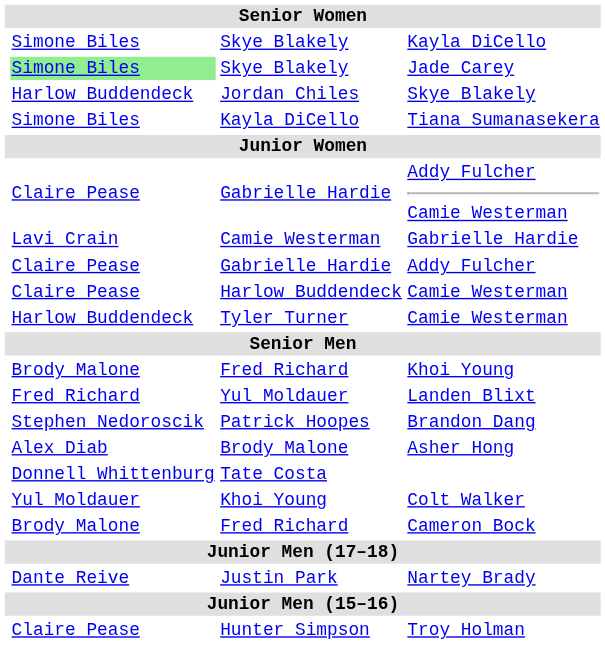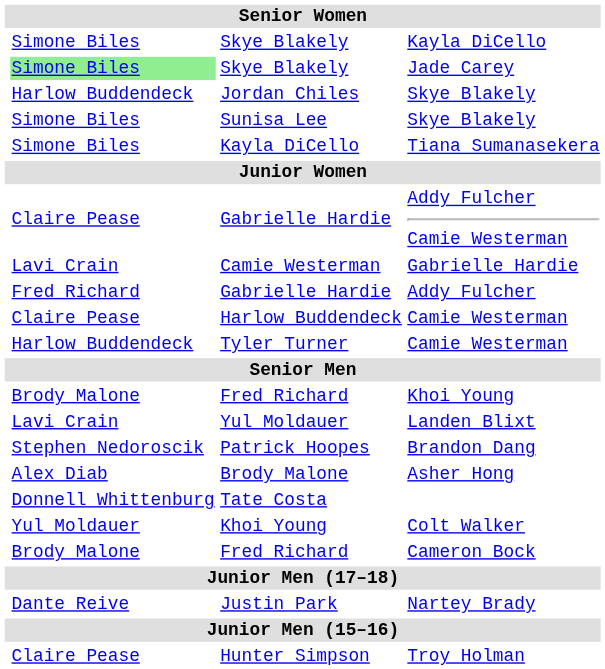+ row: Simone Biles | Sunisa Lee | Skye Blakely
Addy Fulcher | column 2: Claire Pease -> Fred Richard
Landen Blixt | column 2: Fred Richard -> Lavi Crain
